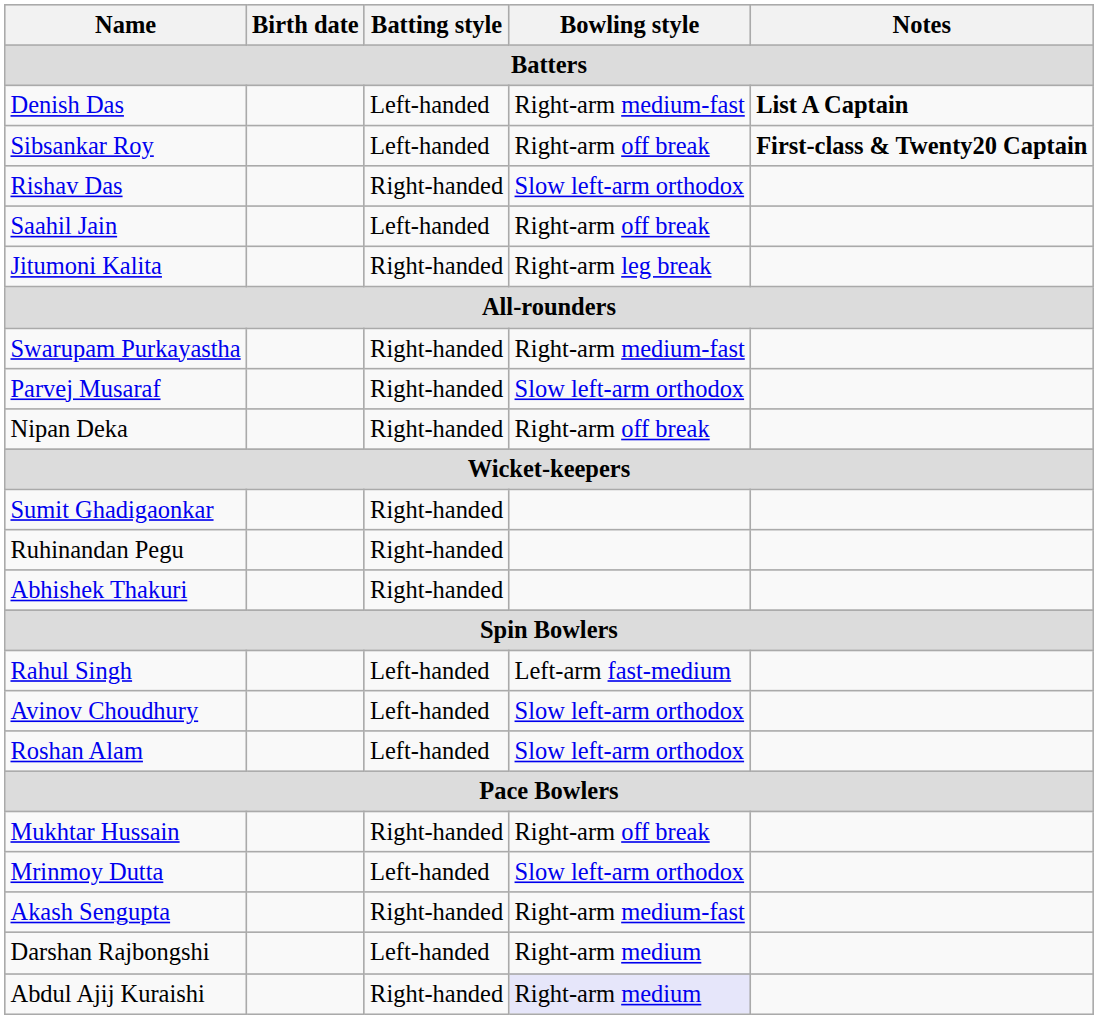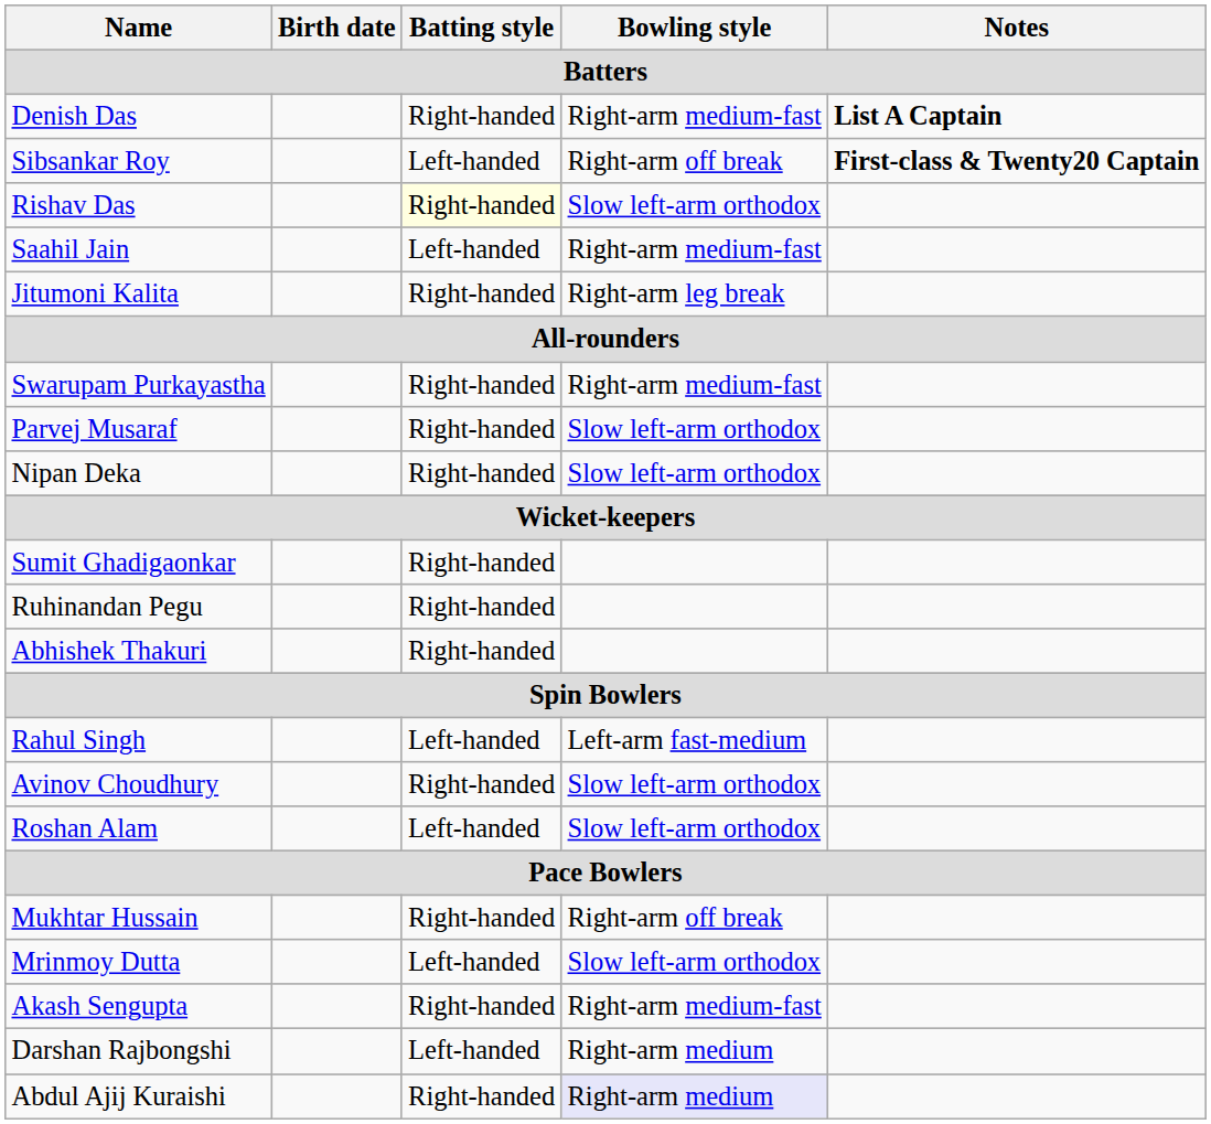Denish Das | Batting style: Left-handed -> Right-handed
Rishav Das | Batting style: no background -> lightyellow background
Saahil Jain | Bowling style: Right-arm off break -> Right-arm medium-fast
Nipan Deka | Bowling style: Right-arm off break -> Slow left-arm orthodox
Avinov Choudhury | Batting style: Left-handed -> Right-handed
